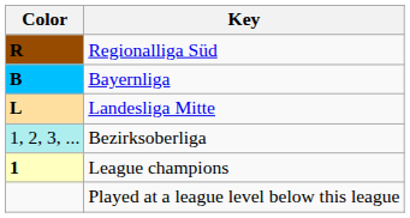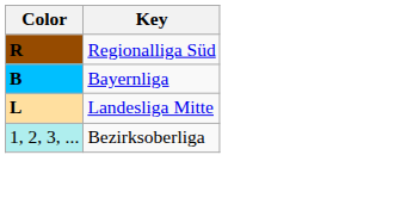- row: 1 | League champions
- row: Played at a league level below this league
